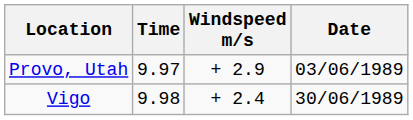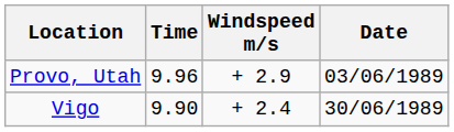Provo, Utah | Time: 9.97 -> 9.96
Vigo | Time: 9.98 -> 9.90
